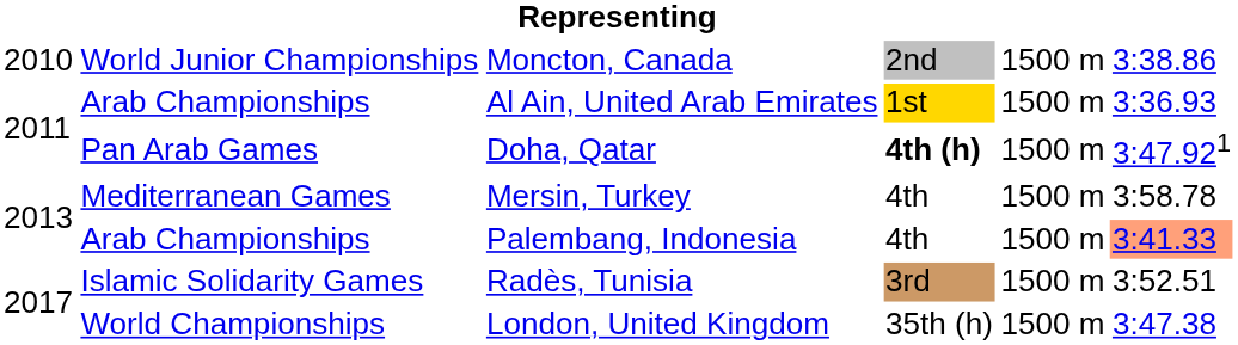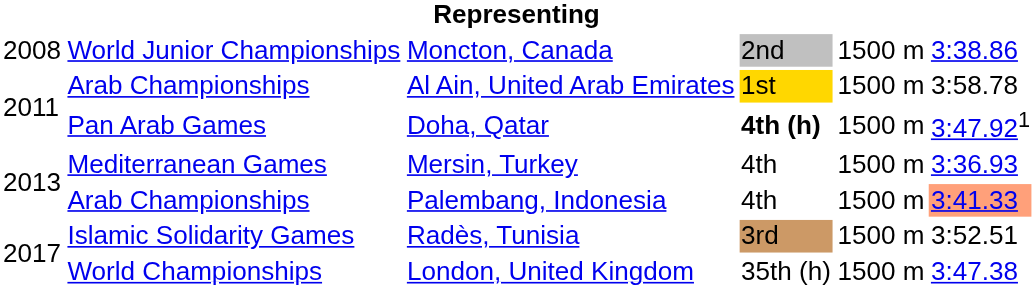Moncton, Canada | column 1: 2010 -> 2008
Al Ain, United Arab Emirates | column 6: 3:36.93 -> 3:58.78
Mersin, Turkey | column 6: 3:58.78 -> 3:36.93
